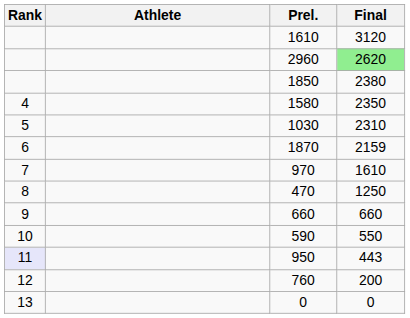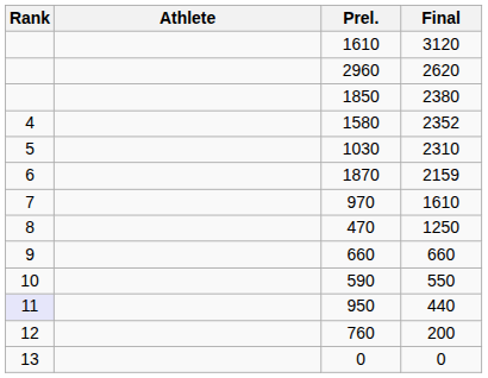2960 | Final: lightgreen background -> no background
1580 | Final: 2350 -> 2352
950 | Final: 443 -> 440
